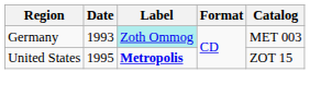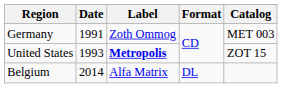Germany | Date: 1993 -> 1991
Germany | Label: paleturquoise background -> no background
United States | Date: 1995 -> 1993
+ row: Belgium | 2014 | Alfa Matrix | DL
